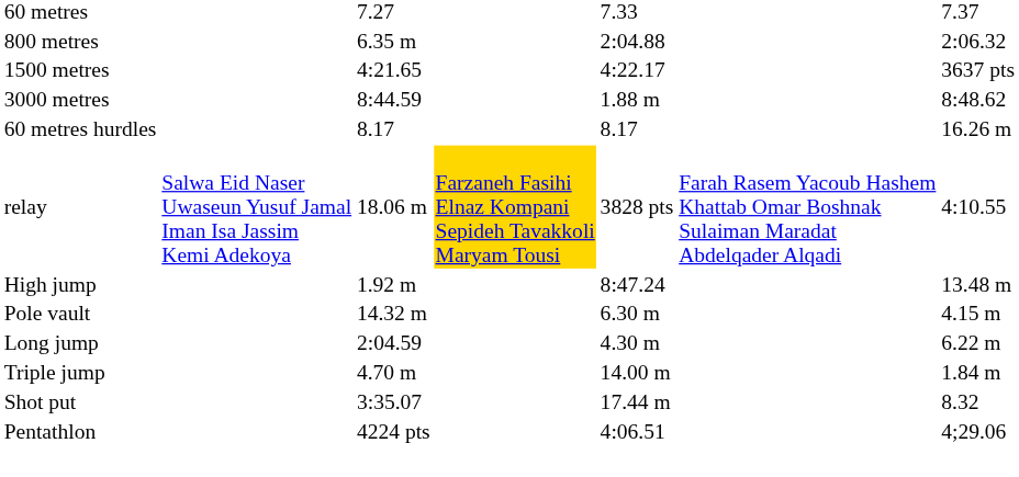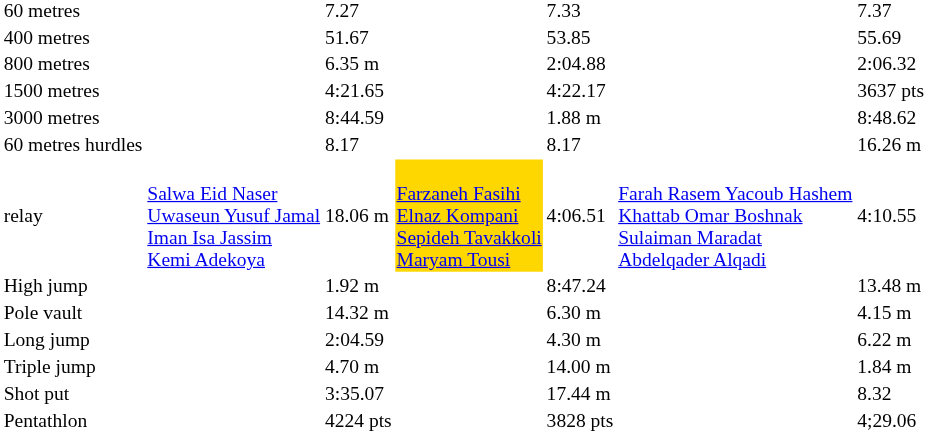+ row: 400 metres | 51.67 | 53.85 | 55.69
relay | column 5: 3828 pts -> 4:06.51
Pentathlon | column 5: 4:06.51 -> 3828 pts
